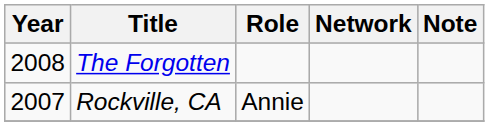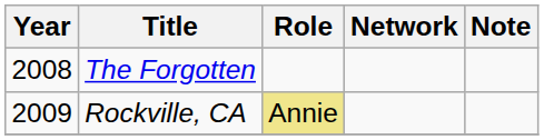Rockville, CA | Year: 2007 -> 2009
Rockville, CA | Role: no background -> khaki background
